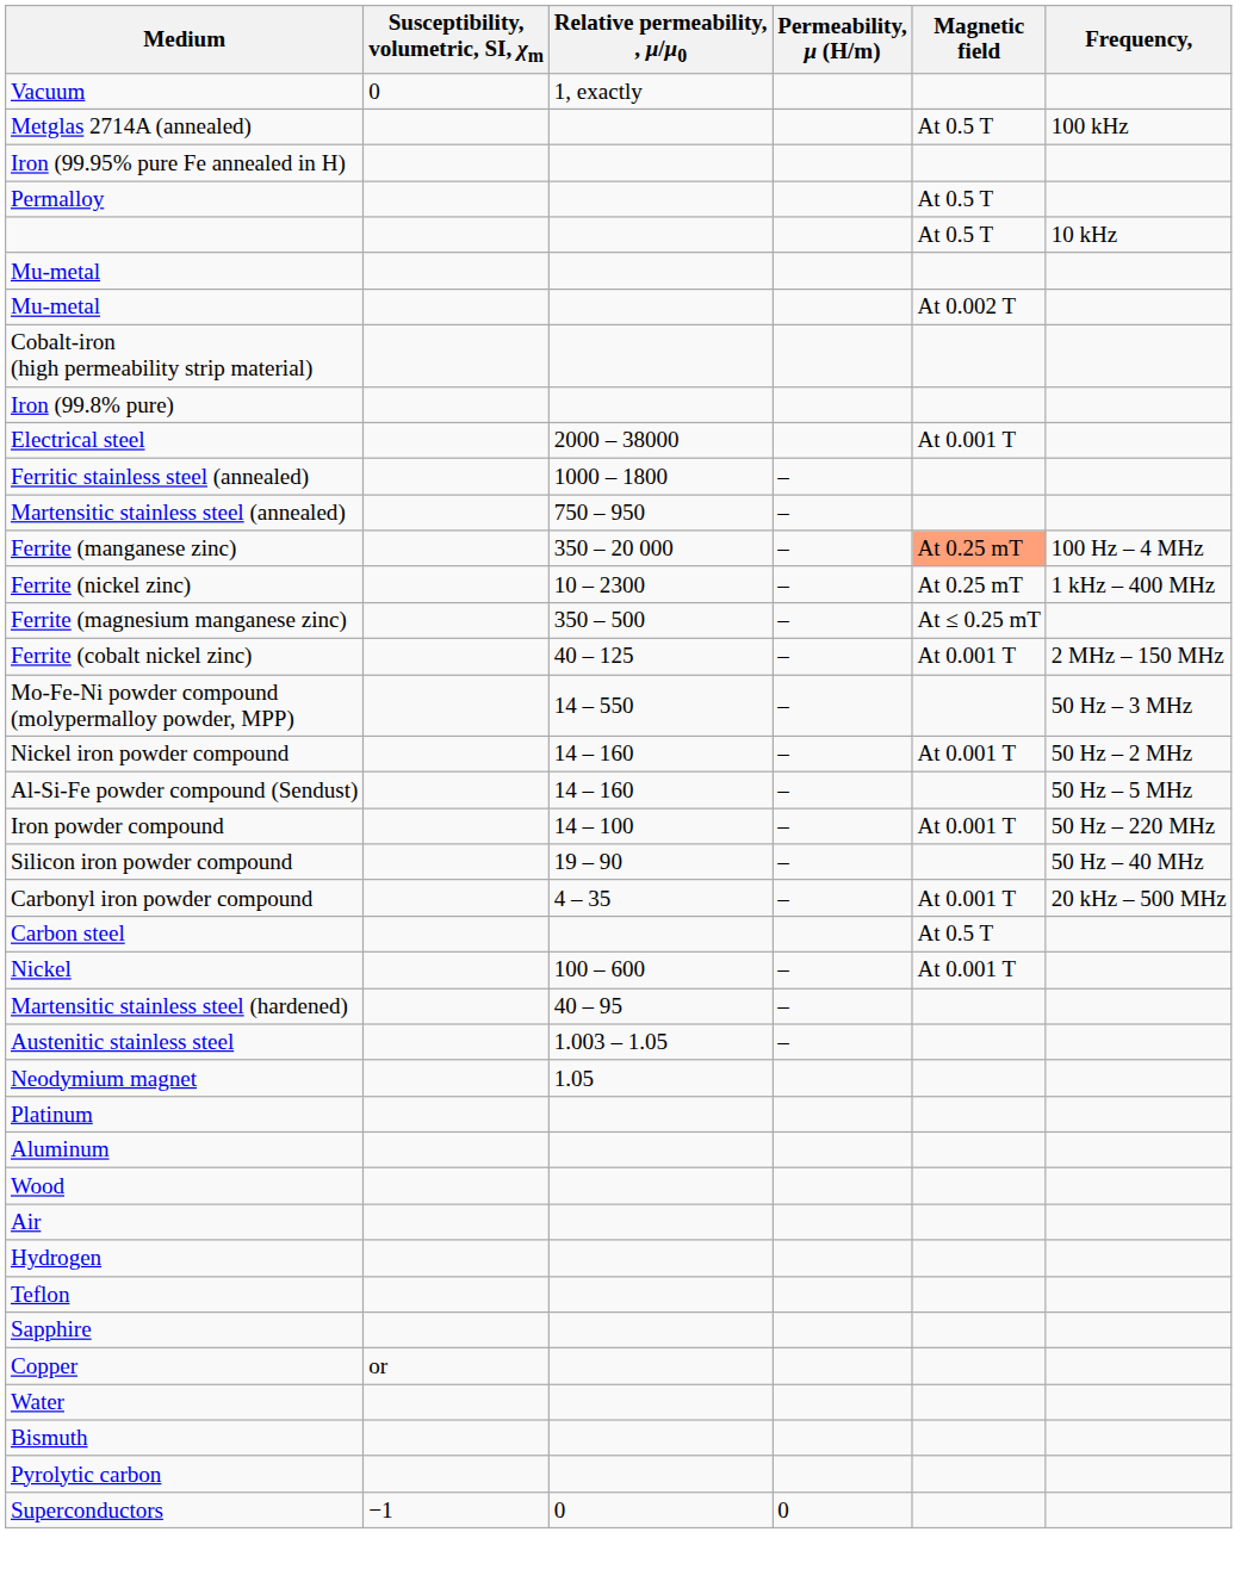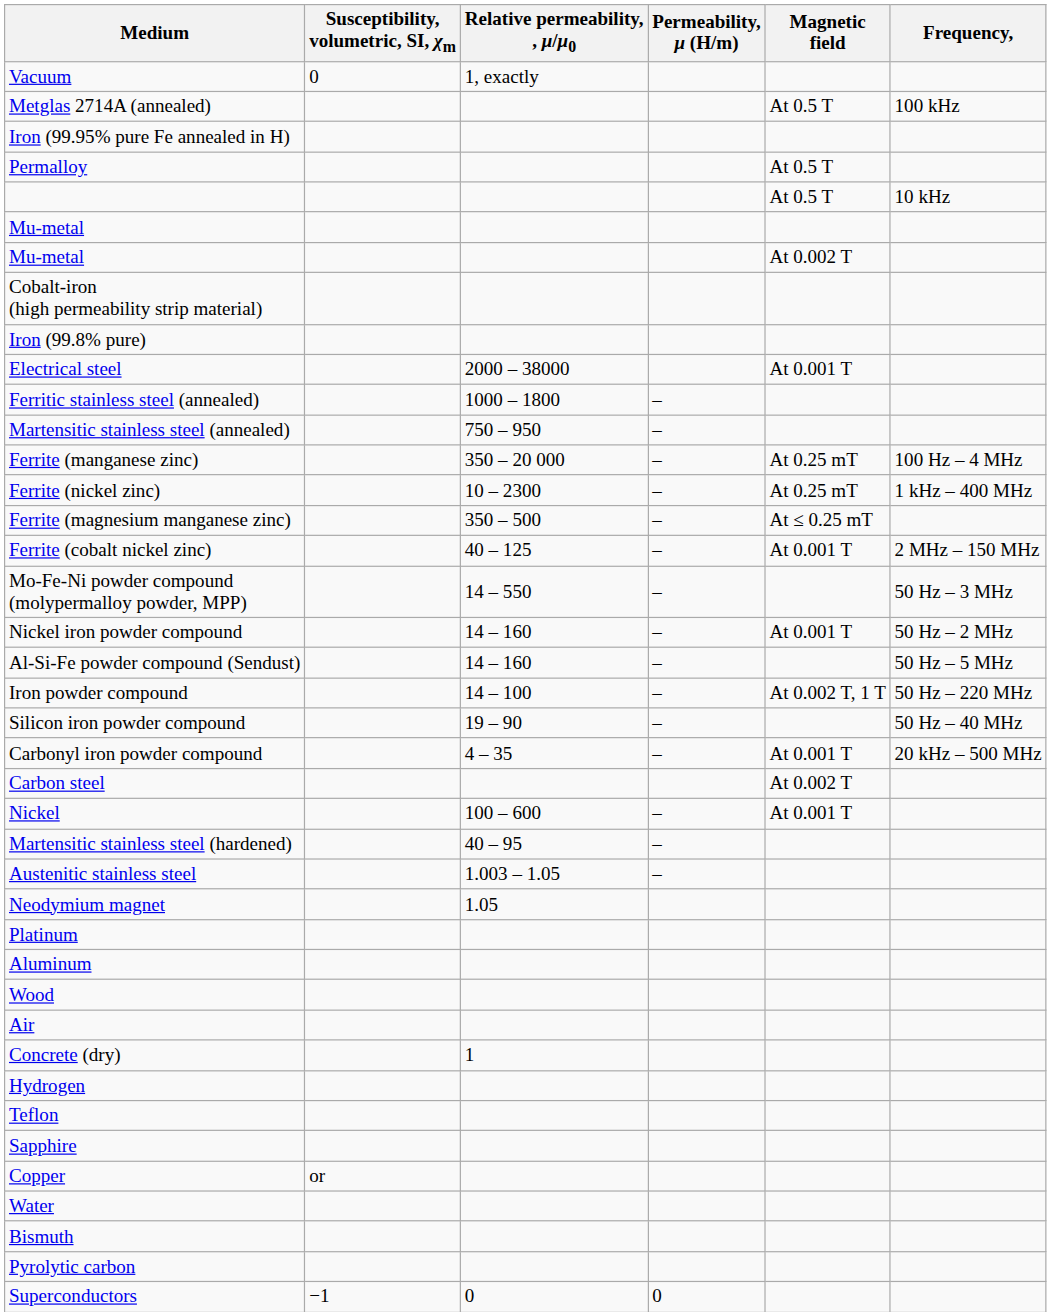Ferrite (manganese zinc) | Magnetic field: lightsalmon background -> no background
Iron powder compound | Magnetic field: At 0.001 T -> At 0.002 T, 1 T
Carbon steel | Magnetic field: At 0.5 T -> At 0.002 T
+ row: Concrete (dry) | 1
